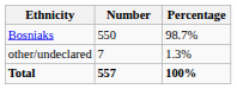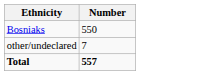- column: Percentage | 98.7% | 1.3% | 100%
